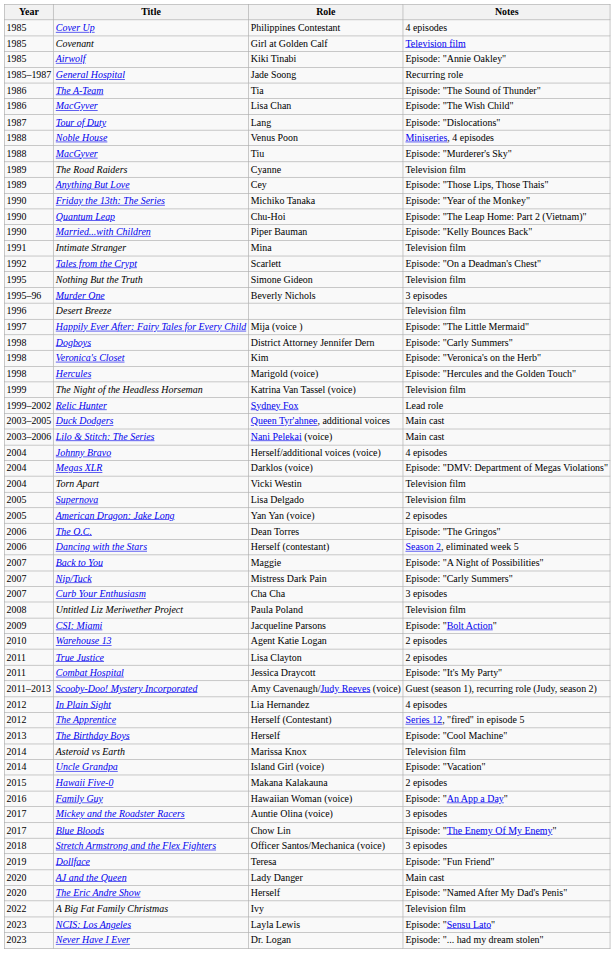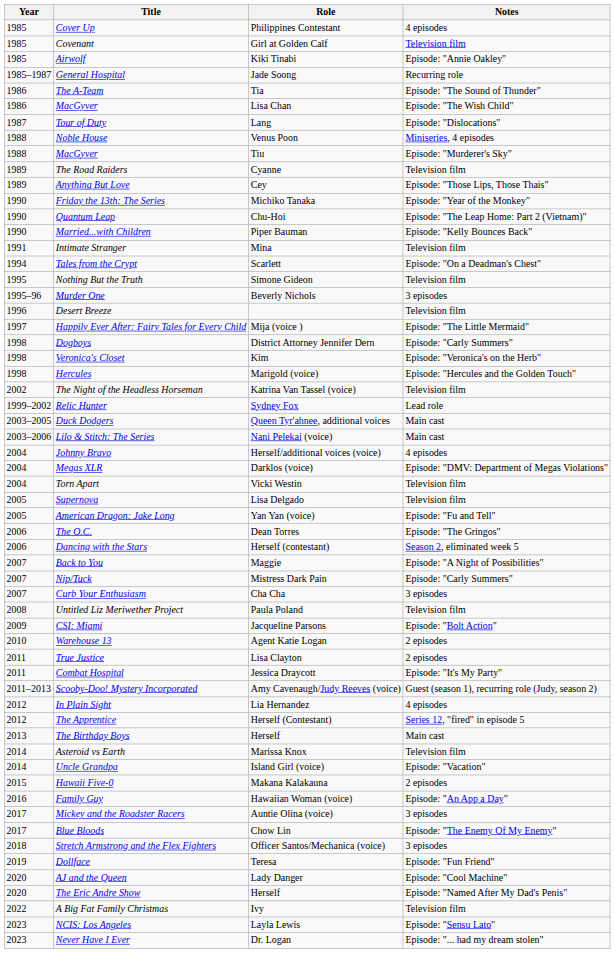Tales from the Crypt | Year: 1992 -> 1994
The Night of the Headless Horseman | Year: 1999 -> 2002
American Dragon: Jake Long | Notes: 2 episodes -> Episode: "Fu and Tell"
The Birthday Boys | Notes: Episode: "Cool Machine" -> Main cast
AJ and the Queen | Notes: Main cast -> Episode: "Cool Machine"
